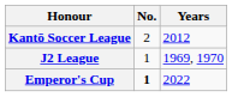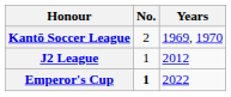Kantō Soccer League | Years: 2012 -> 1969, 1970
J2 League | Years: 1969, 1970 -> 2012
